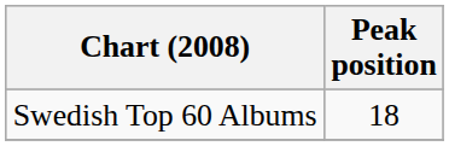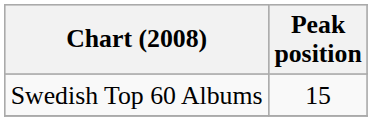Swedish Top 60 Albums | Peak position: 18 -> 15
